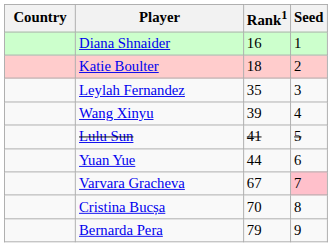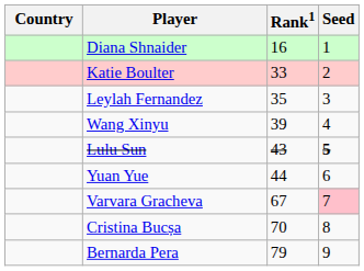Katie Boulter | Rank1: 18 -> 33
Lulu Sun | Rank1: 41 -> 43
Lulu Sun | Seed: normal -> bold
